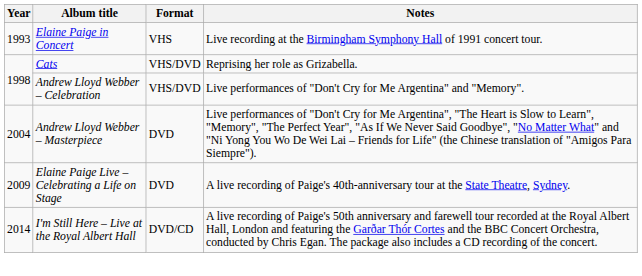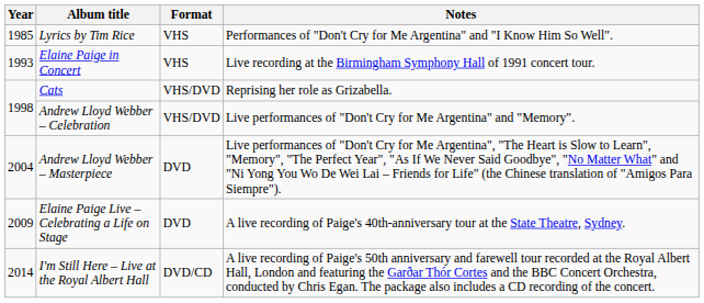+ row: 1985 | Lyrics by Tim Rice | VHS | Performances of "Don't Cry for Me Argentina" and "I Know Him So Well".
